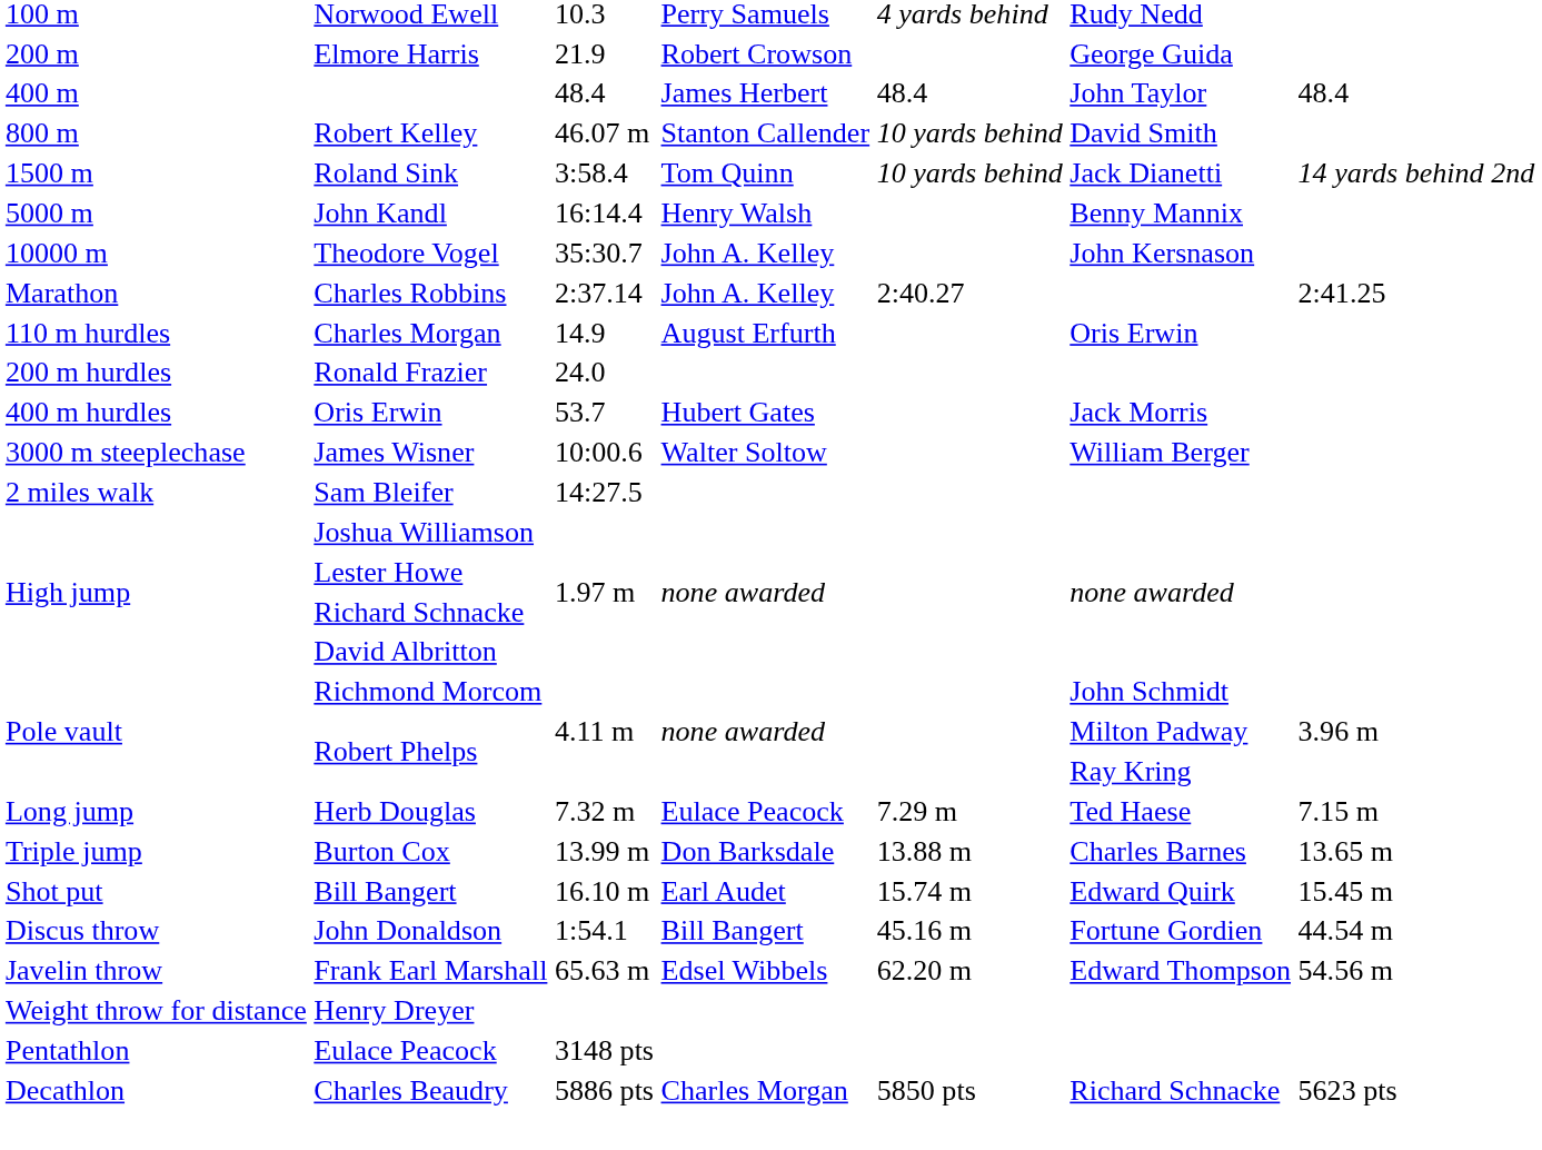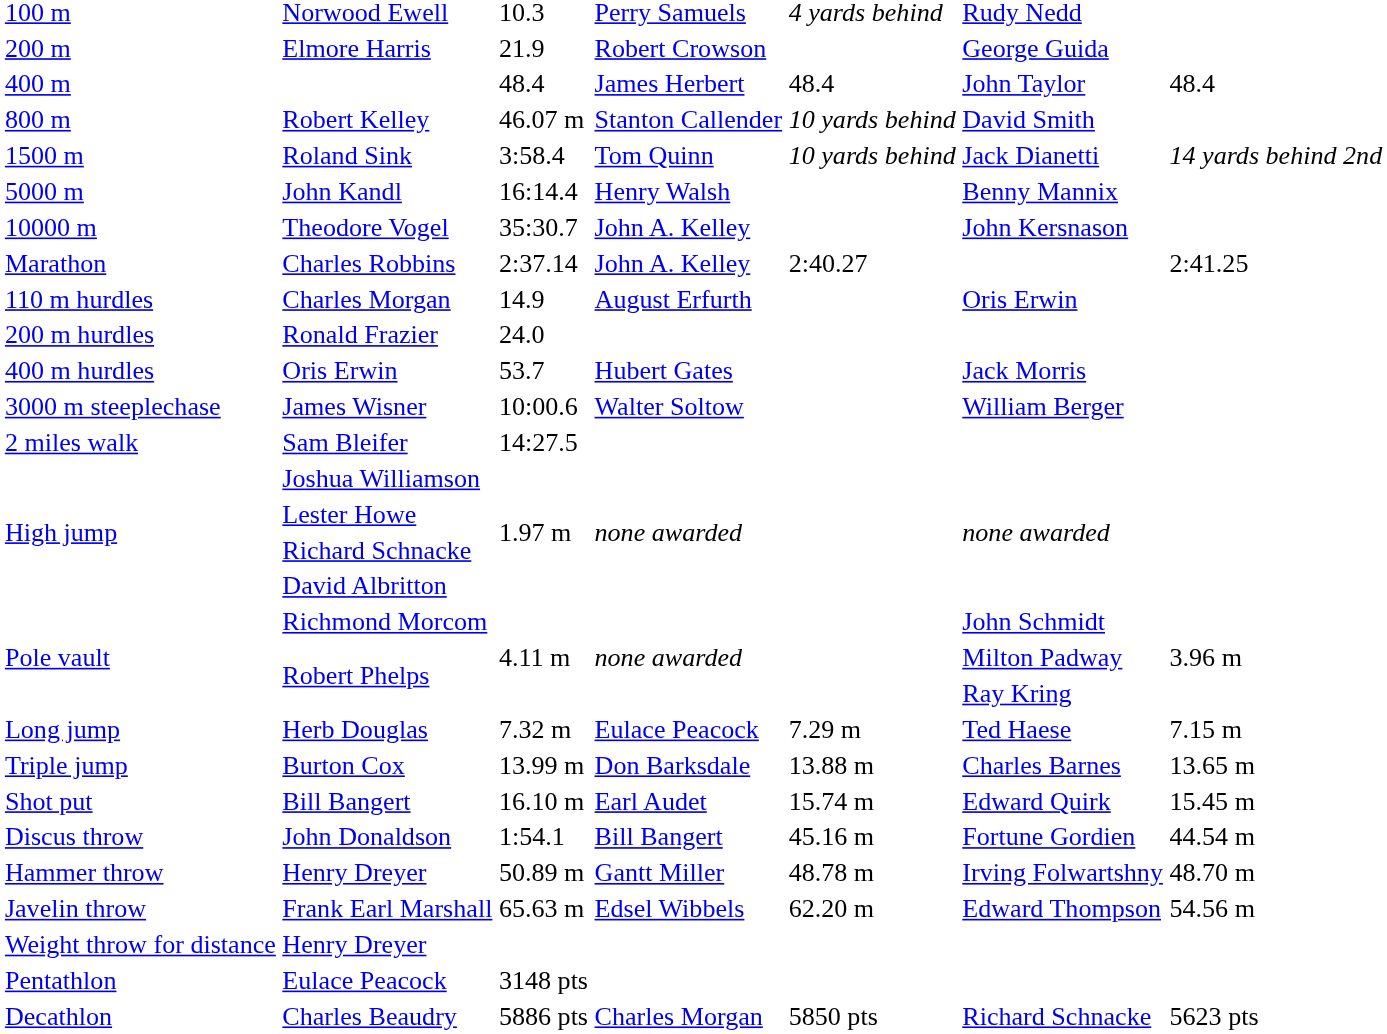+ row: Hammer throw | Henry Dreyer | 50.89 m | Gantt Miller | 48.78 m | Irving Folwartshny | 48.70 m
